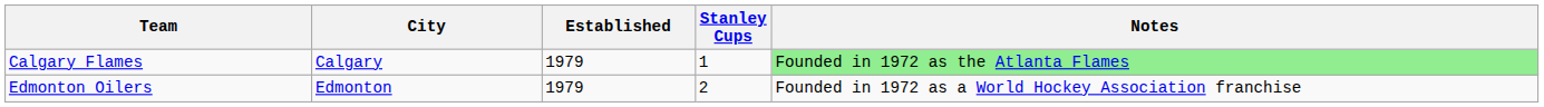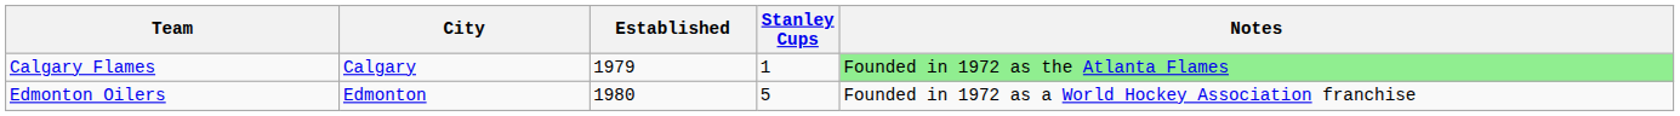Edmonton Oilers | Established: 1979 -> 1980
Edmonton Oilers | Stanley Cups: 2 -> 5
